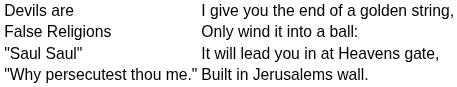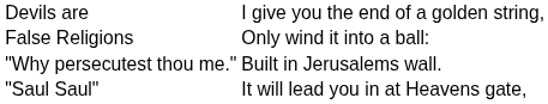rows swapped: "Saul Saul" <-> "Why persecutest thou me."
